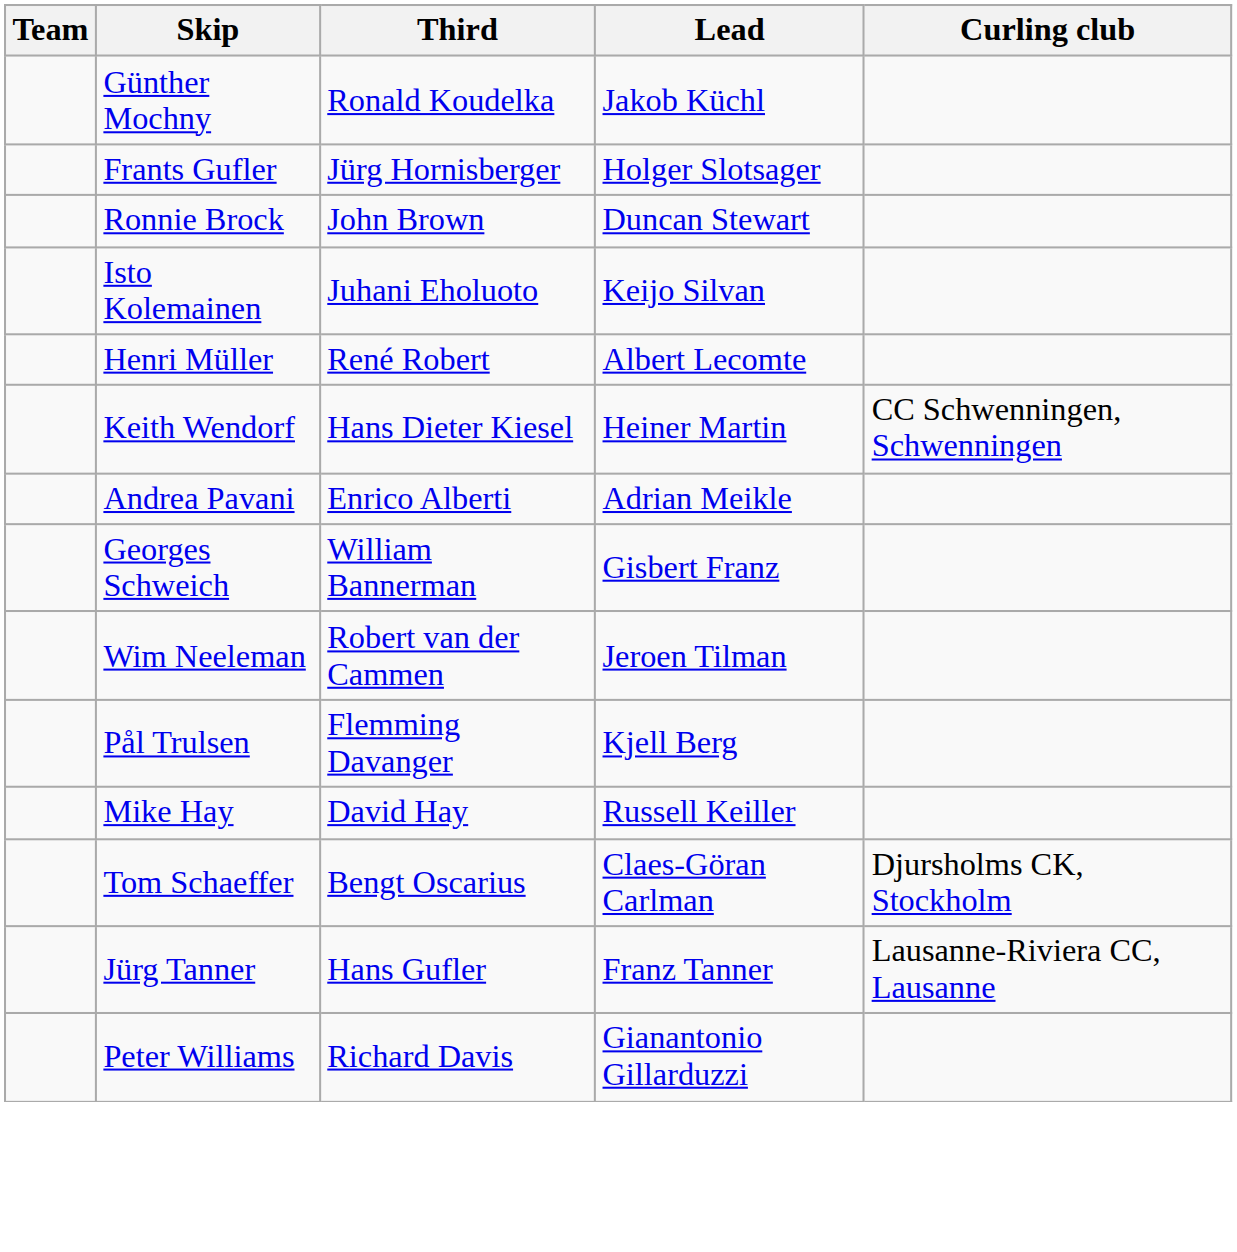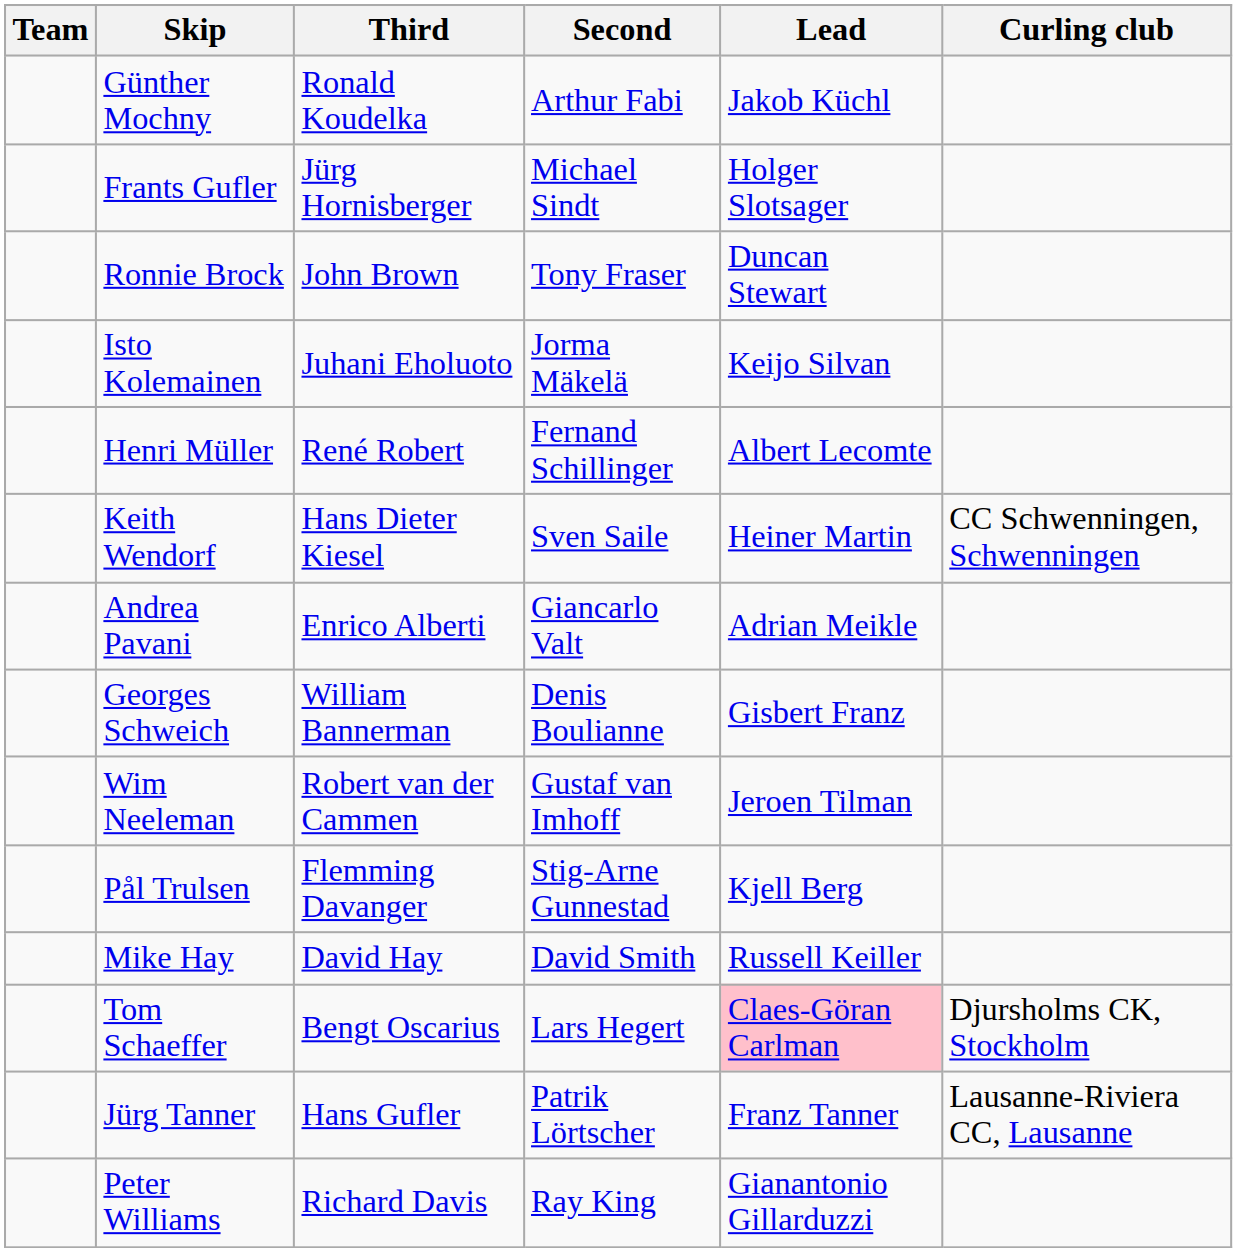+ column: Second | Arthur Fabi | Michael Sindt | Tony Fraser | Jorma Mäkelä | Fernand Schillinger | Sven Saile | Giancarlo Valt | Denis Boulianne | Gustaf van Imhoff | Stig-Arne Gunnestad | David Smith | Lars Hegert | Patrik Lörtscher | Ray King
Tom Schaeffer | Lead: no background -> pink background
